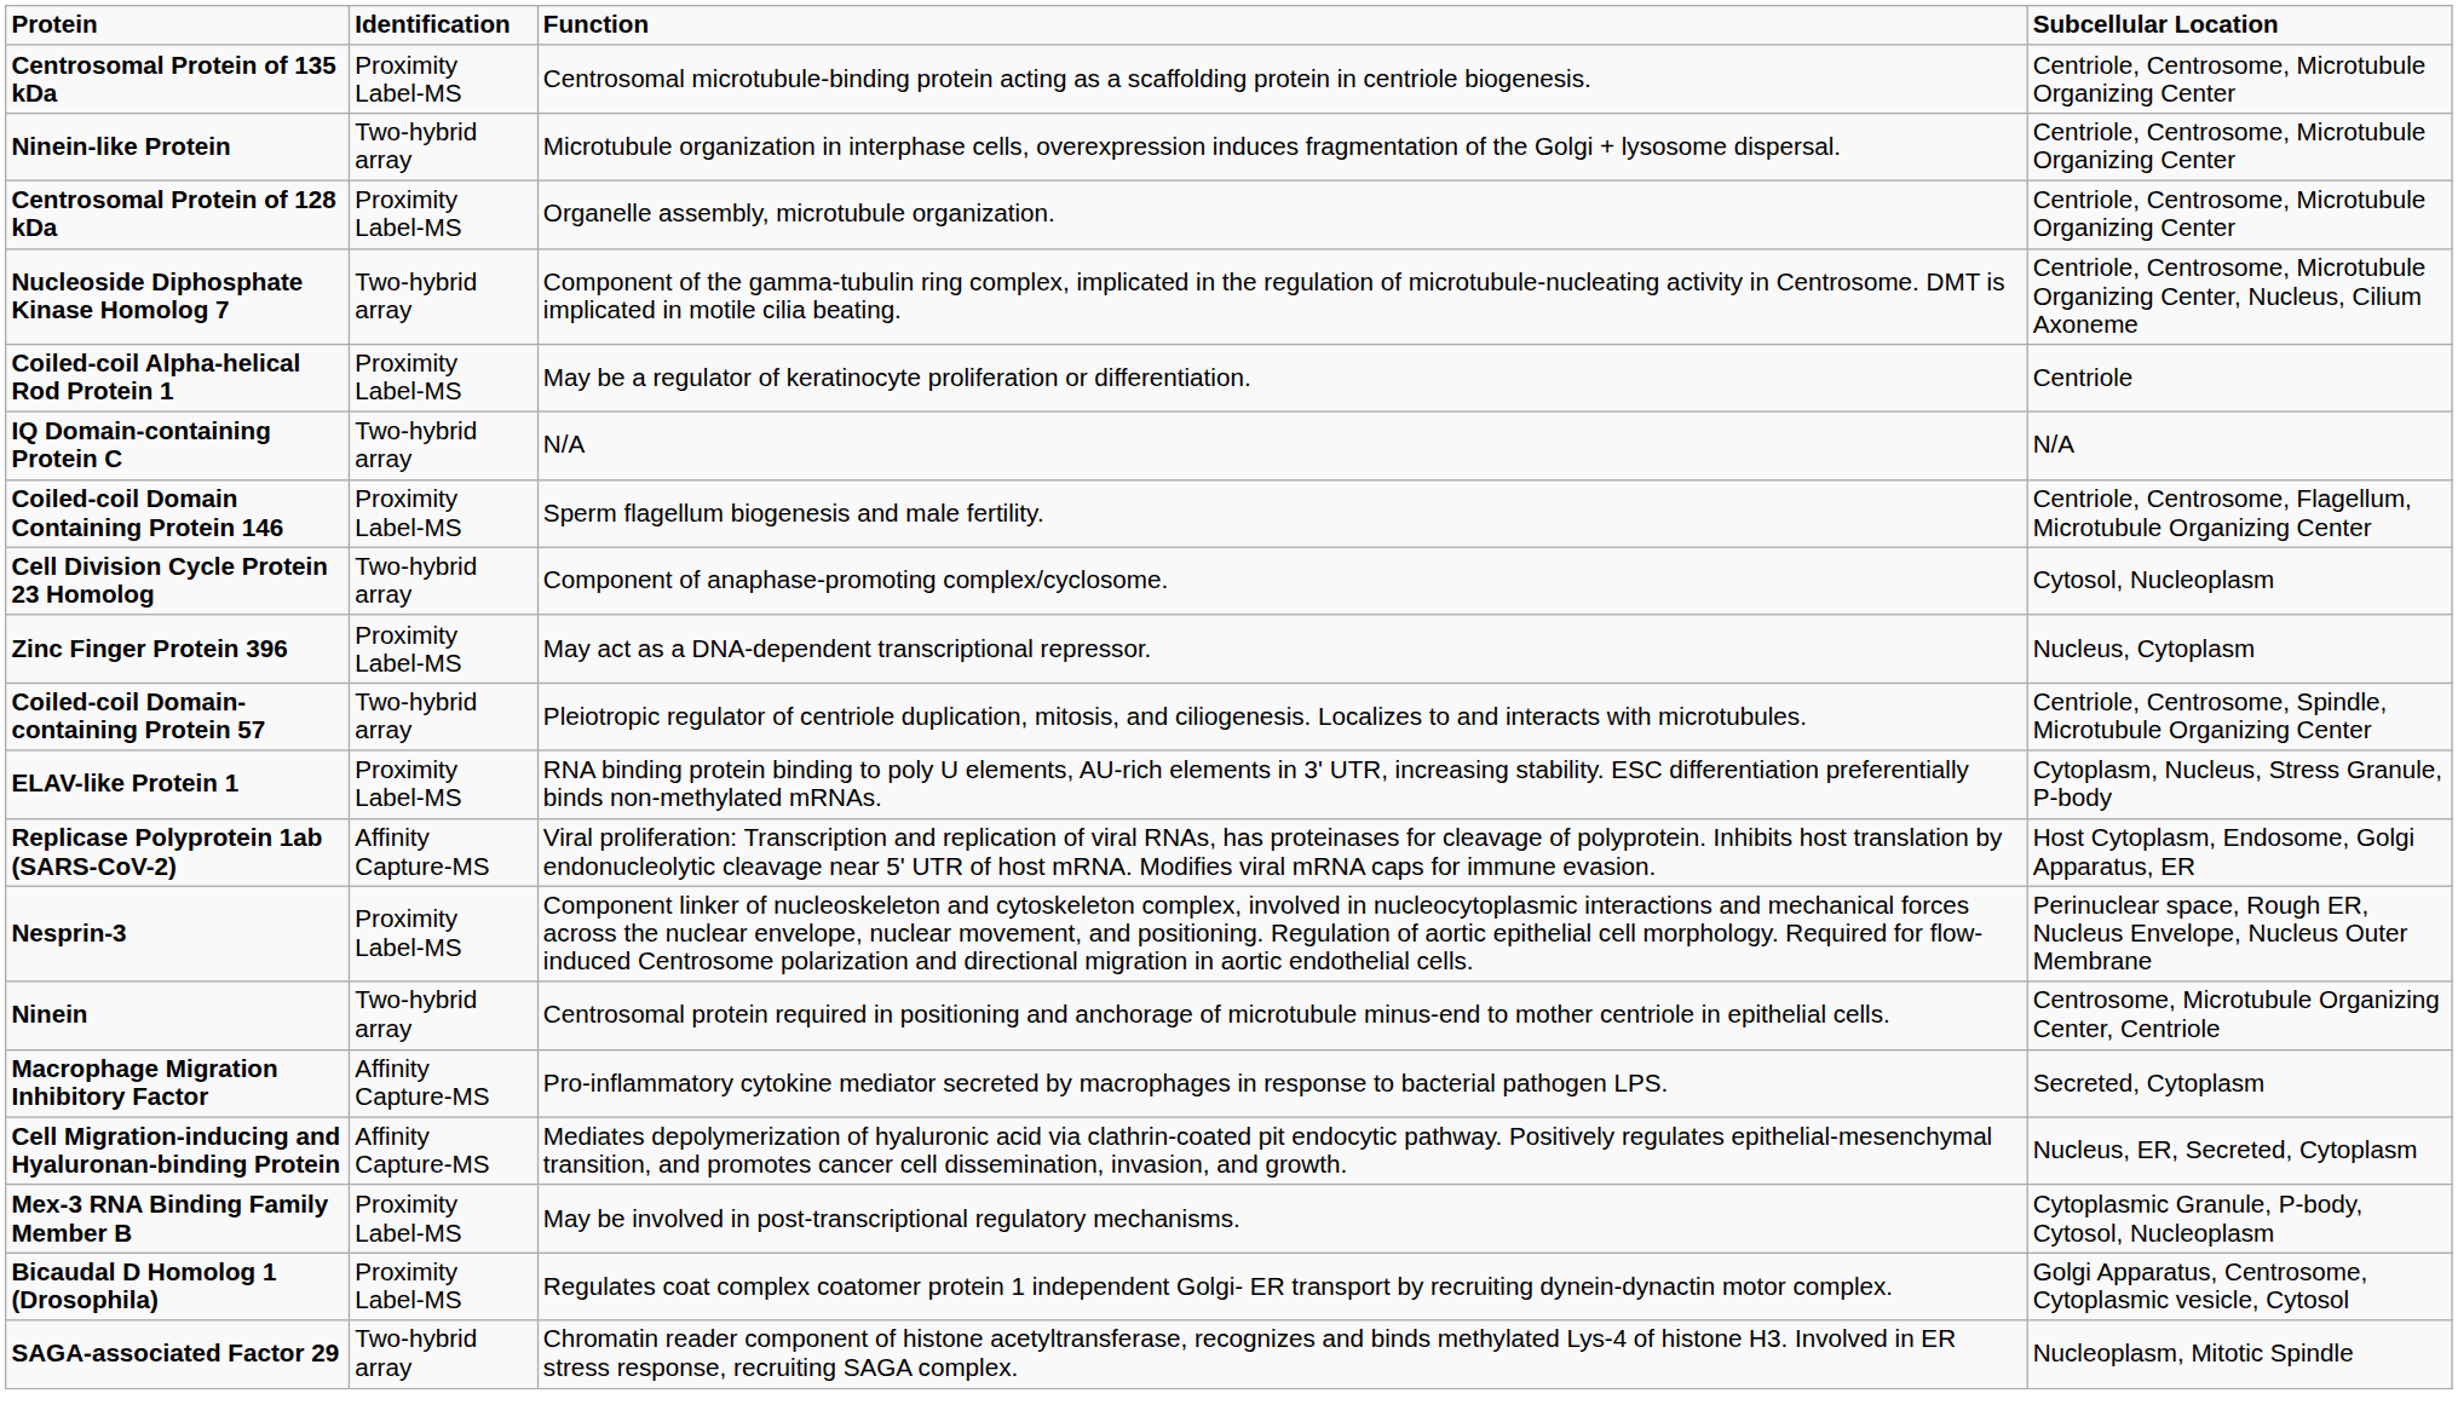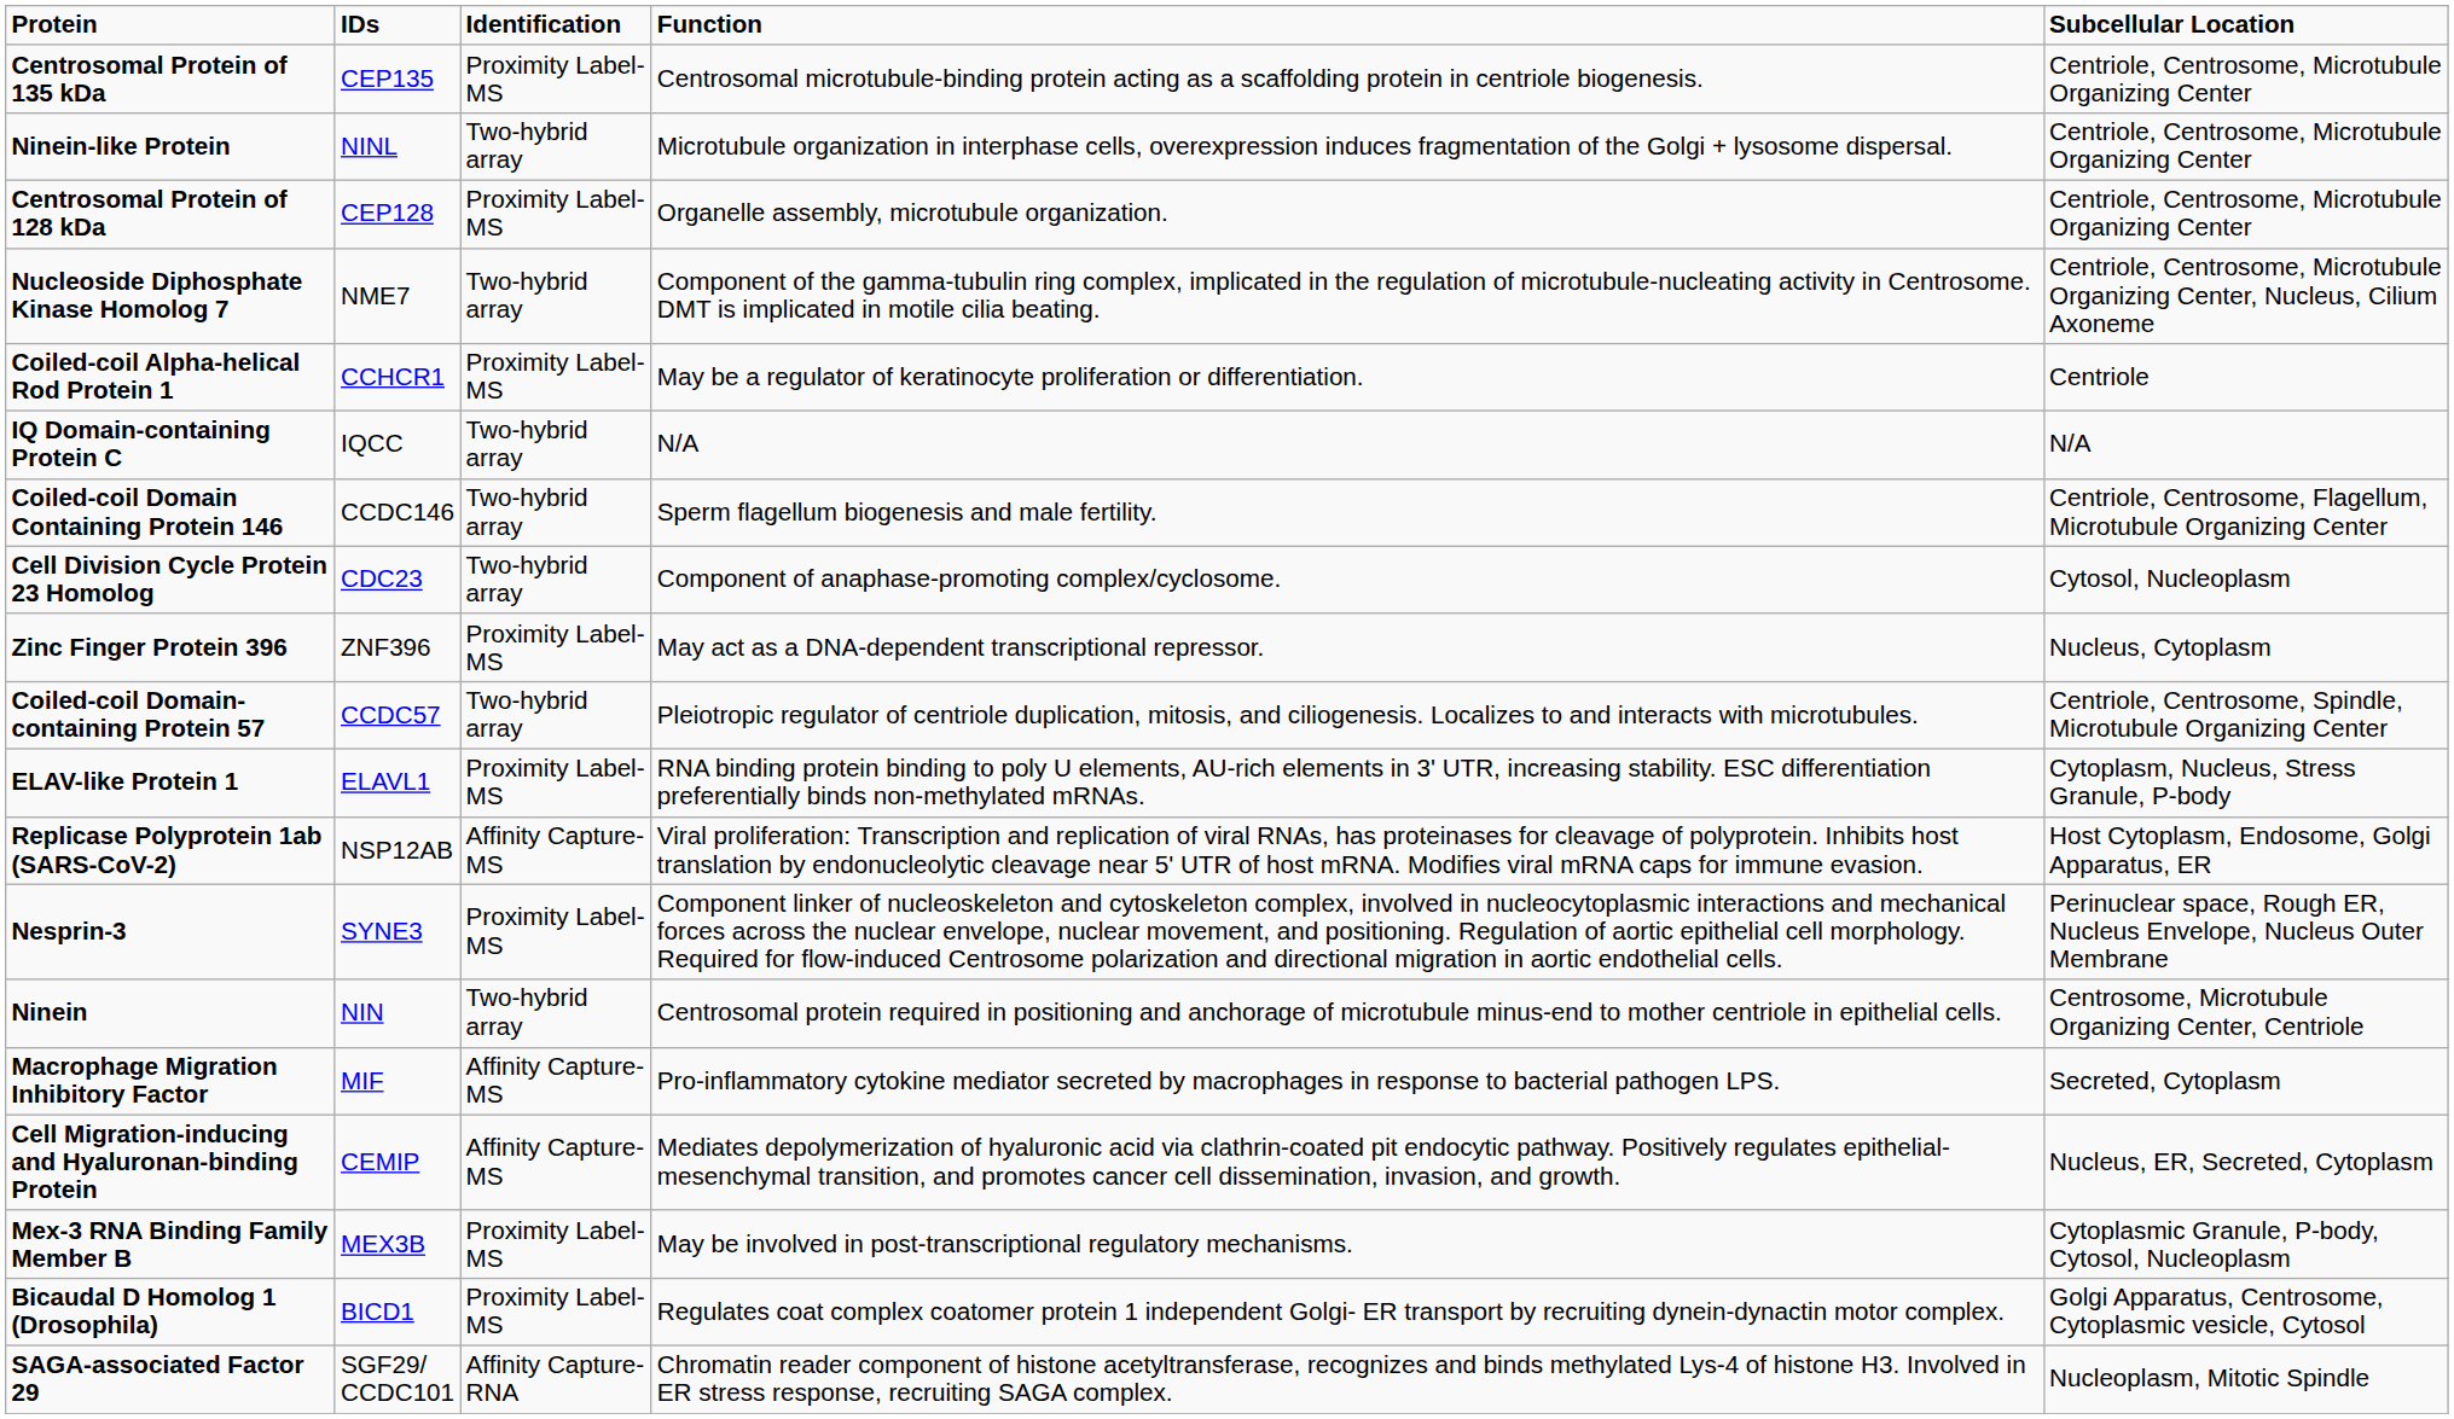+ column: IDs | CEP135 | NINL | CEP128 | NME7 | CCHCR1 | IQCC | CCDC146 | CDC23 | ZNF396 | CCDC57 | ELAVL1 | NSP12AB | SYNE3 | NIN | MIF | CEMIP | MEX3B | BICD1 | SGF29/ CCDC101
Coiled-coil Domain Containing Protein 146 | Identification: Proximity Label-MS -> Two-hybrid array
SAGA-associated Factor 29 | Identification: Two-hybrid array -> Affinity Capture-RNA
